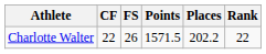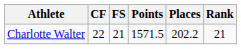Charlotte Walter | FS: 26 -> 21
Charlotte Walter | Rank: 22 -> 21
